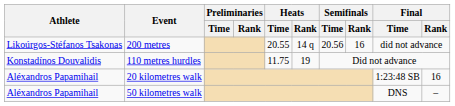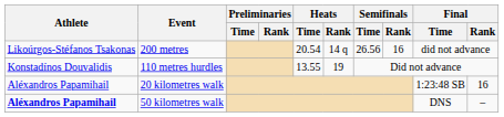200 metres | Heats / Time: 20.55 -> 20.54
200 metres | Semifinals / Time: 20.56 -> 26.56
110 metres hurdles | Heats / Time: 11.75 -> 13.55
50 kilometres walk | Athlete: normal -> bold
